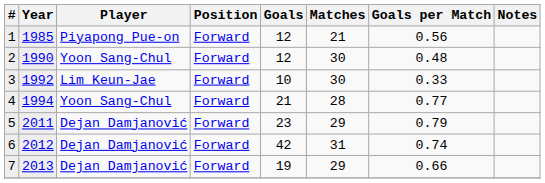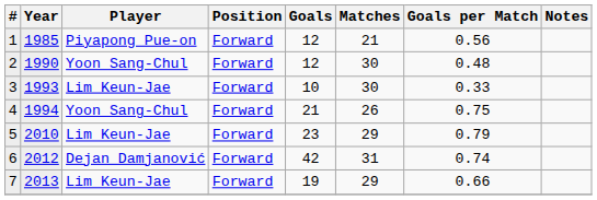3 | Year: 1992 -> 1993
4 | Matches: 28 -> 26
4 | Goals per Match: 0.77 -> 0.75
5 | Year: 2011 -> 2010
5 | Player: Dejan Damjanović -> Lim Keun-Jae
7 | Player: Dejan Damjanović -> Lim Keun-Jae
